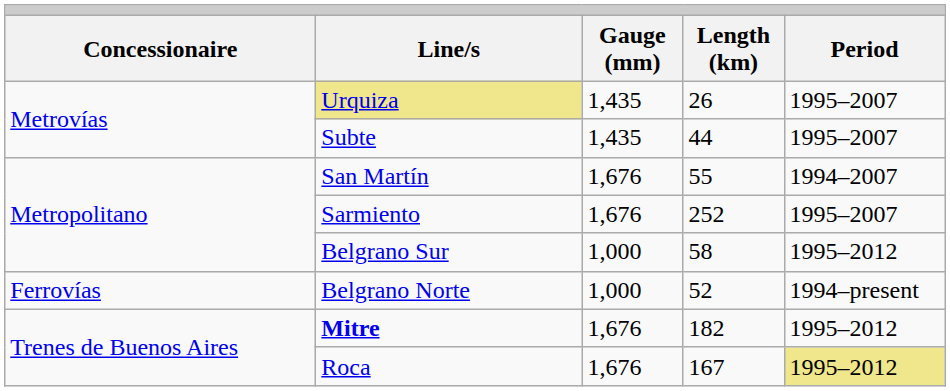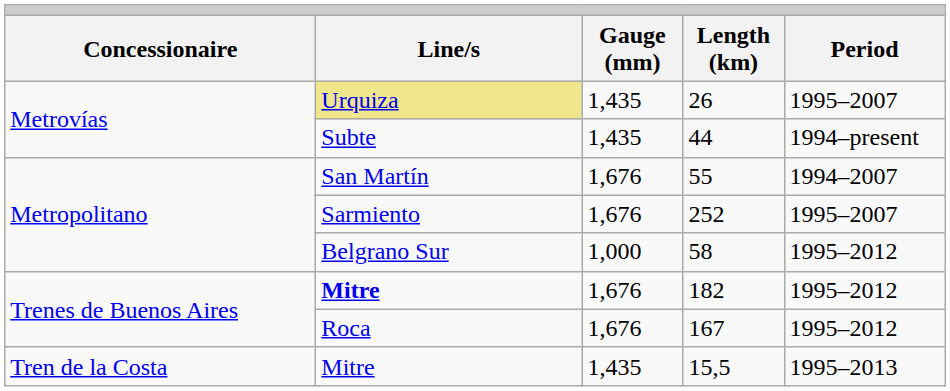44 | column 5: 1995–2007 -> 1994–present
- row: Ferrovías | Belgrano Norte | 1,000 | 52 | 1994–present
167 | column 5: khaki background -> no background
+ row: Tren de la Costa | Mitre | 1,435 | 15,5 | 1995–2013
